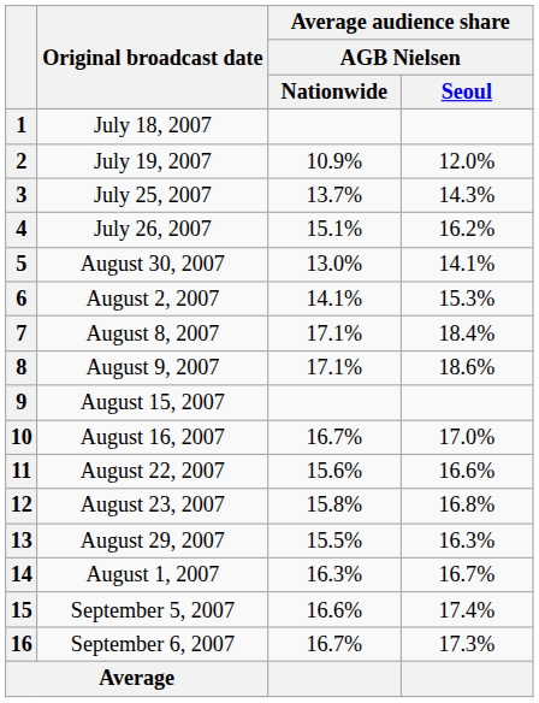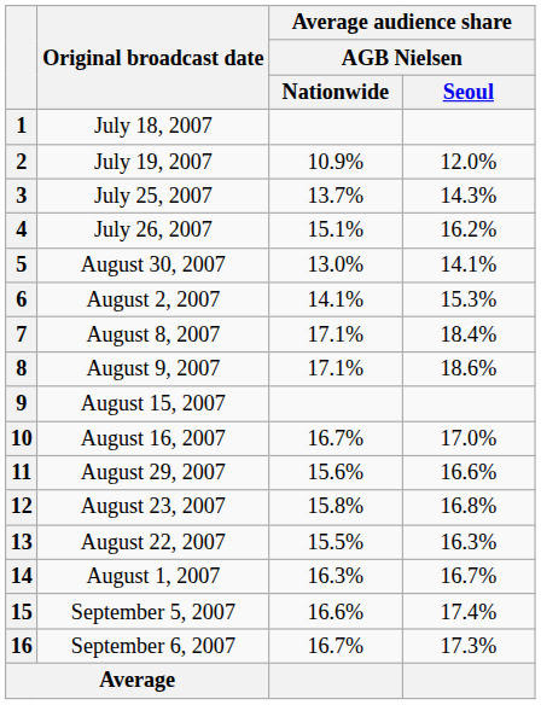11 | Original broadcast date: August 22, 2007 -> August 29, 2007
13 | Original broadcast date: August 29, 2007 -> August 22, 2007
